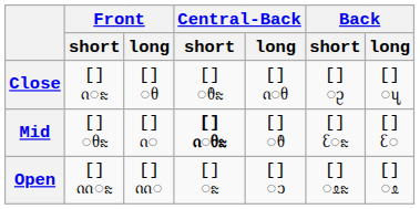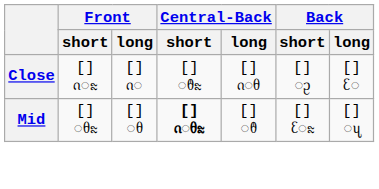Close | Front / long: [] ◌ᦲ -> [] ᦵ◌
Close | Back / long: [] ◌ᦴ -> [] ᦷ◌
Mid | Front / long: [] ᦵ◌ -> [] ◌ᦲ
Mid | Back / long: [] ᦷ◌ -> [] ◌ᦴ
- row: Open | [] ᦶ◌ᦰ | [] ᦶ◌ | [] ◌ᦰ | [] ◌ᦱ | [] ◌ᦸᦰ | [] ◌ᦸ
